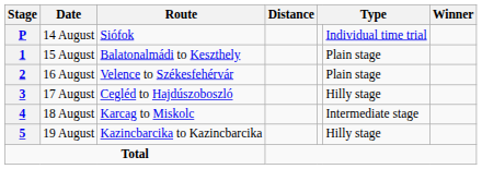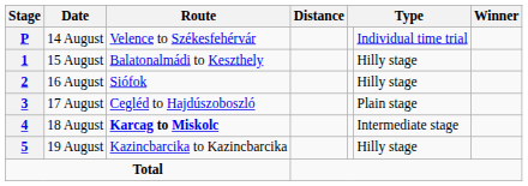14 August | Route: Siófok -> Velence to Székesfehérvár
15 August | column 6: Plain stage -> Hilly stage
16 August | Route: Velence to Székesfehérvár -> Siófok
16 August | column 6: Plain stage -> Hilly stage
17 August | column 6: Hilly stage -> Plain stage
18 August | Route: normal -> bold
